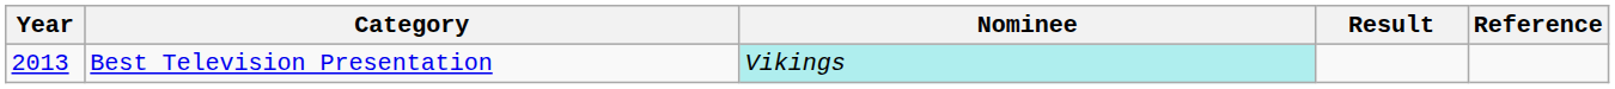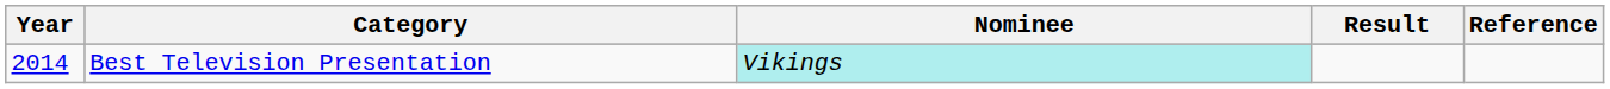Best Television Presentation | Year: 2013 -> 2014
